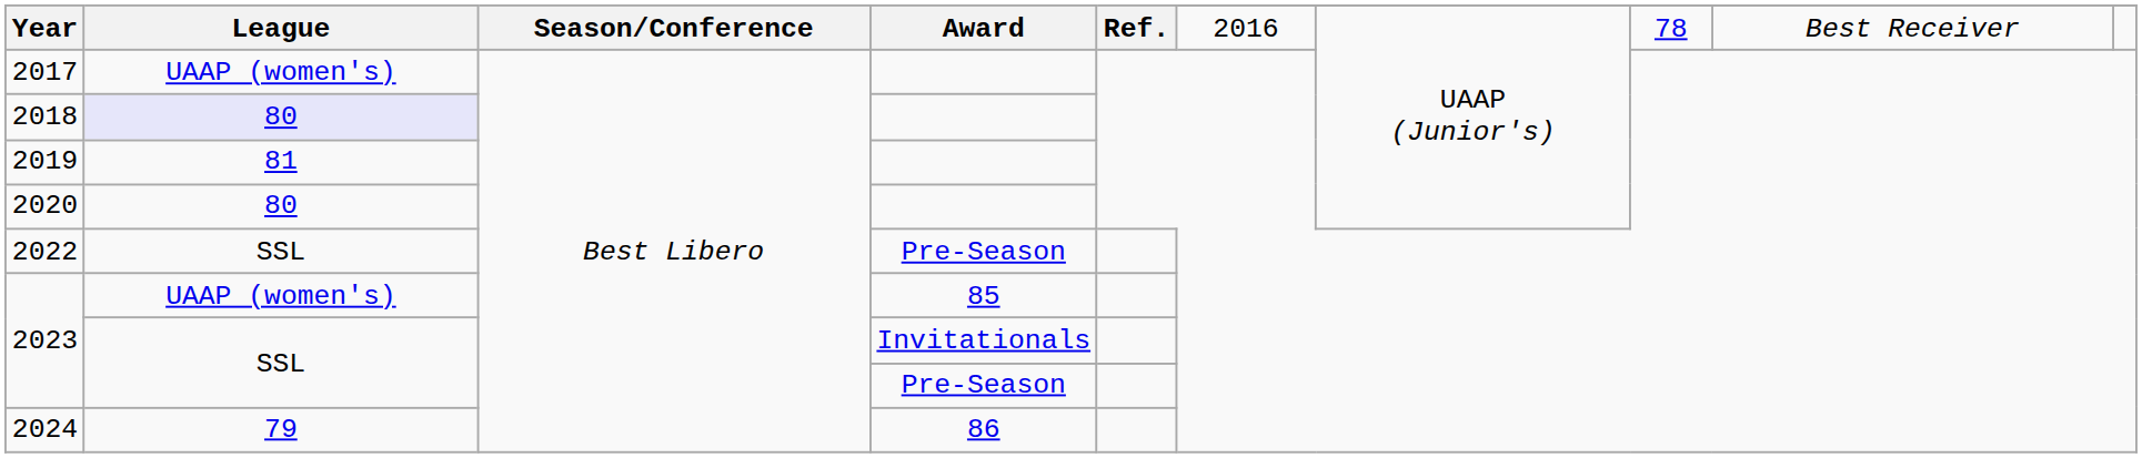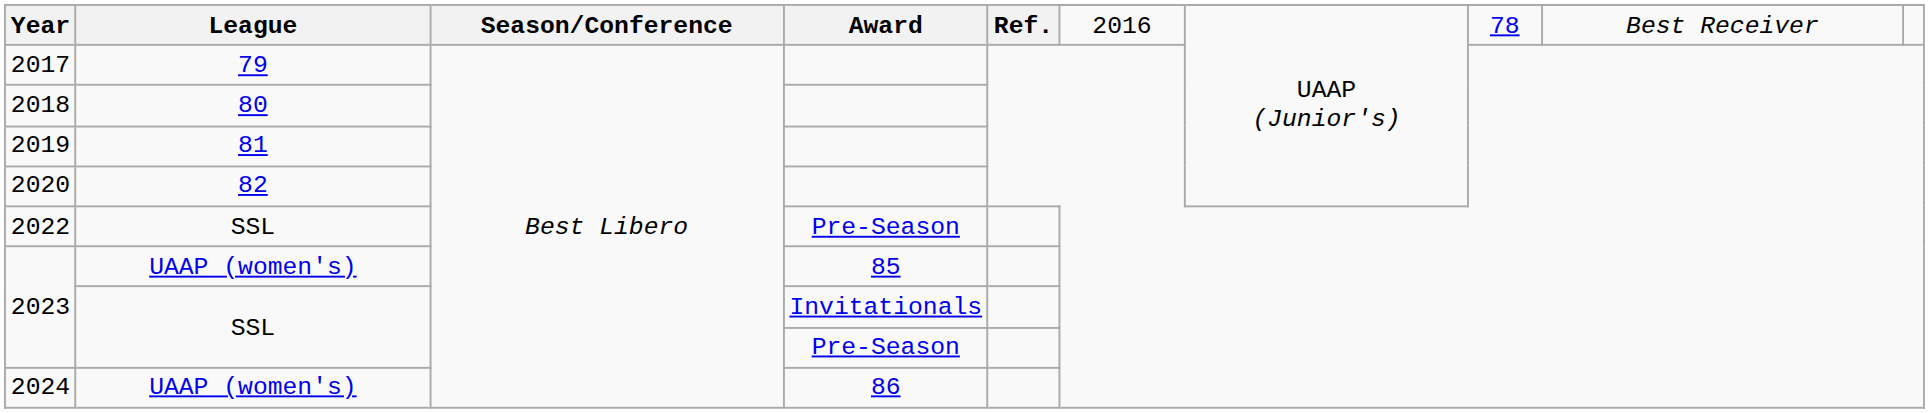2017 | League: UAAP (women's) -> 79
2018 | League: lavender background -> no background
2020 | League: 80 -> 82
2024 | League: 79 -> UAAP (women's)
